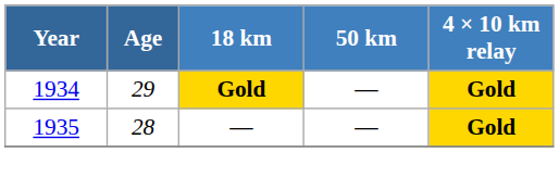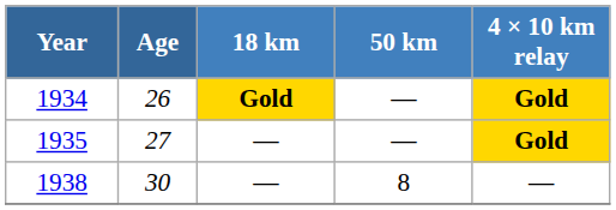1934 | Age: 29 -> 26
1935 | Age: 28 -> 27
+ row: 1938 | 30 | — | 8 | —
